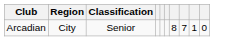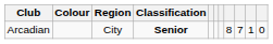+ column: Colour
Arcadian | Classification: normal -> bold
